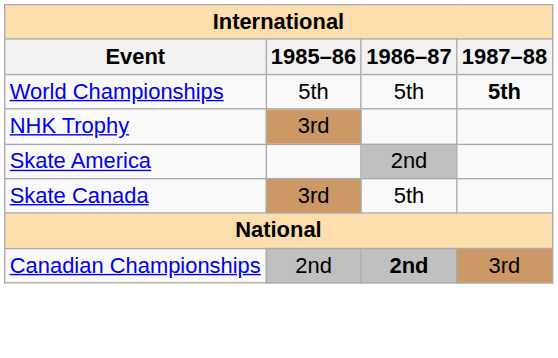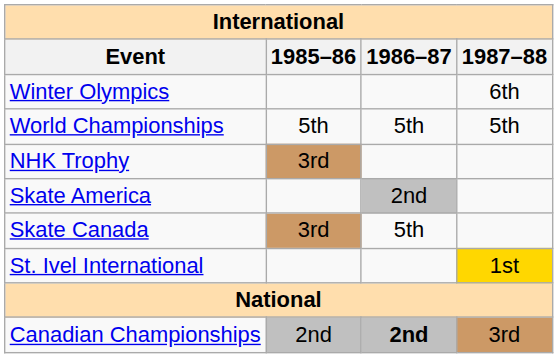+ row: Winter Olympics | 6th
World Championships | 1987–88: bold -> normal
+ row: St. Ivel International | 1st
